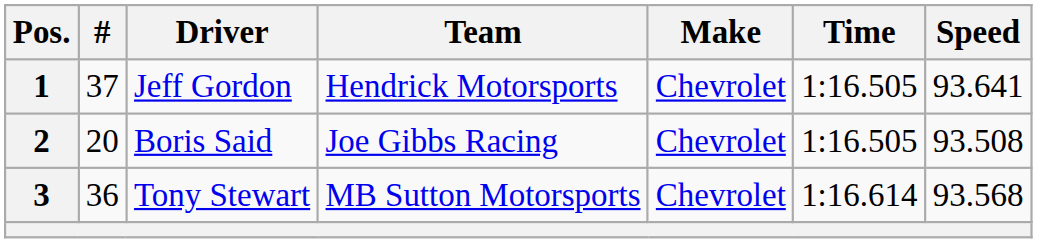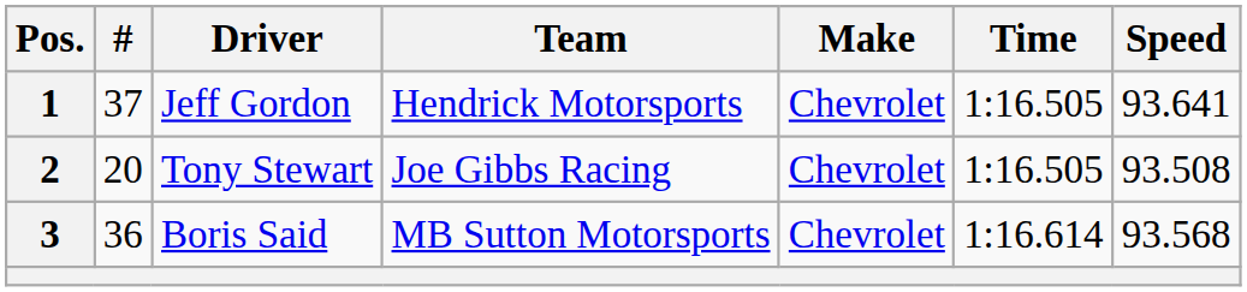2 | Driver: Boris Said -> Tony Stewart
3 | Driver: Tony Stewart -> Boris Said
